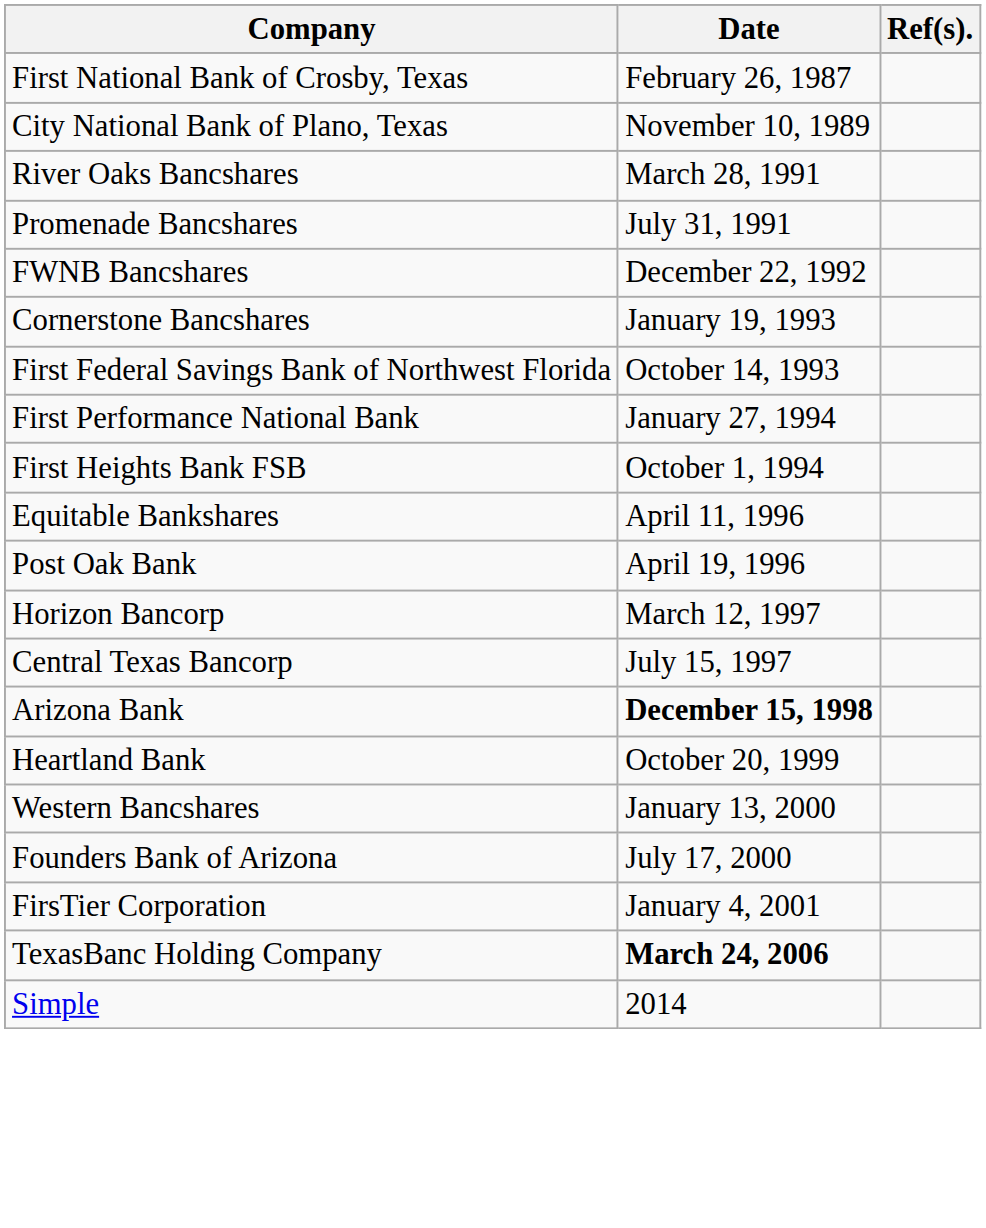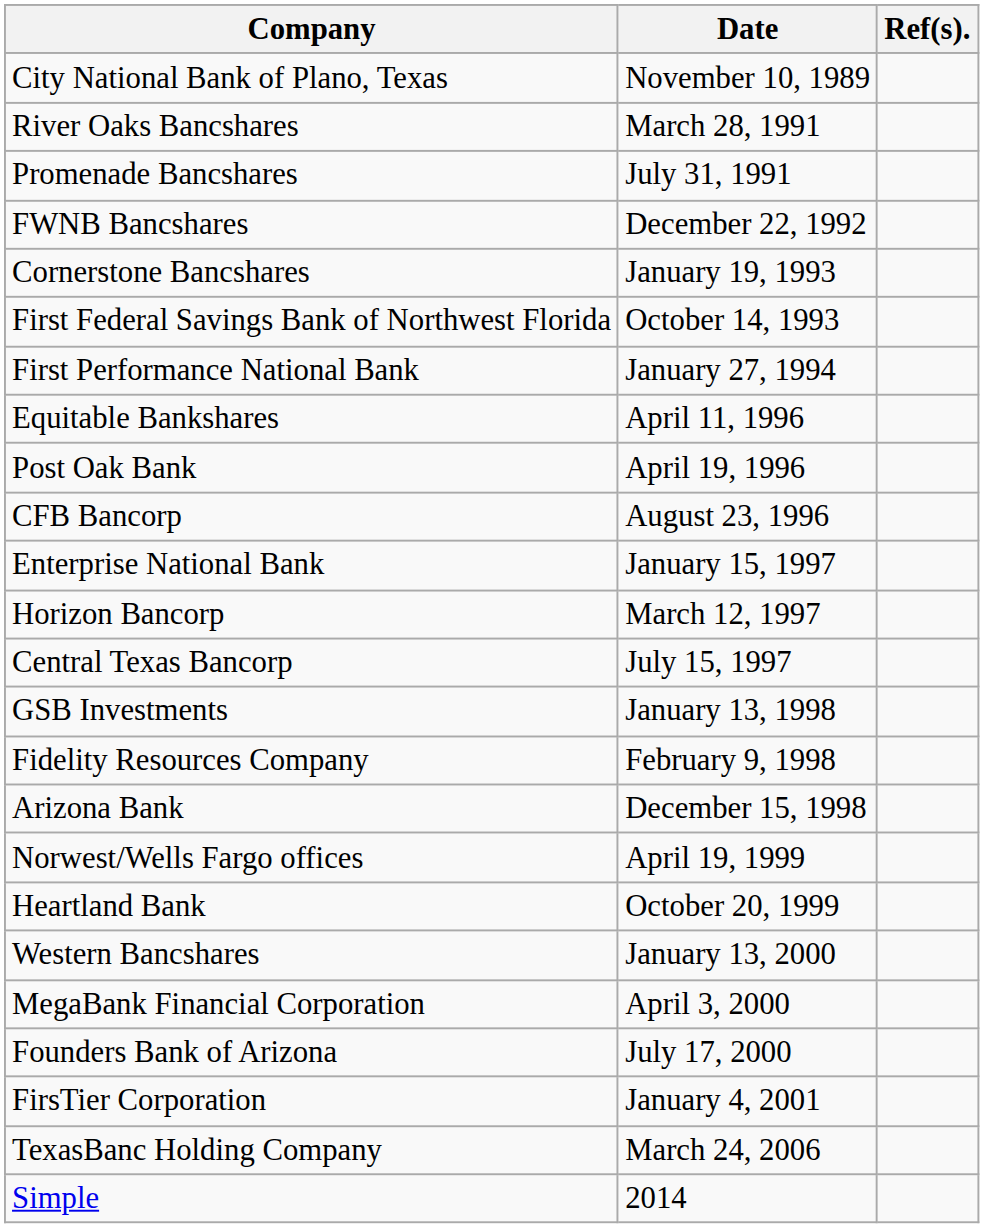- row: First National Bank of Crosby, Texas | February 26, 1987
- row: First Heights Bank FSB | October 1, 1994
+ row: CFB Bancorp | August 23, 1996
+ row: Enterprise National Bank | January 15, 1997
+ row: GSB Investments | January 13, 1998
+ row: Fidelity Resources Company | February 9, 1998
Arizona Bank | Date: bold -> normal
+ row: Norwest/Wells Fargo offices | April 19, 1999
+ row: MegaBank Financial Corporation | April 3, 2000
TexasBanc Holding Company | Date: bold -> normal
